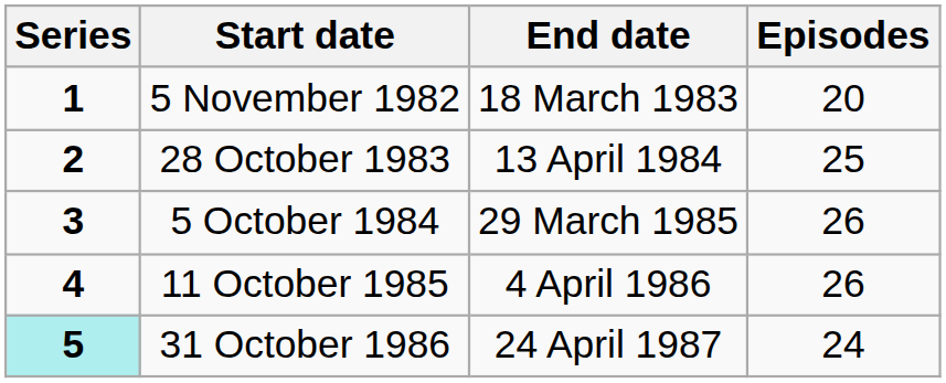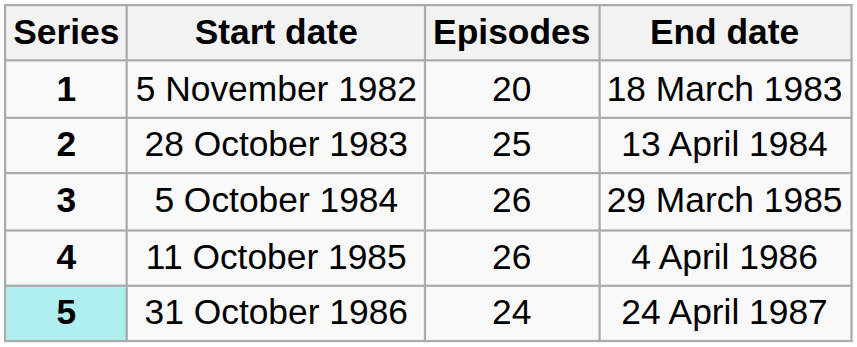columns swapped: End date <-> Episodes
